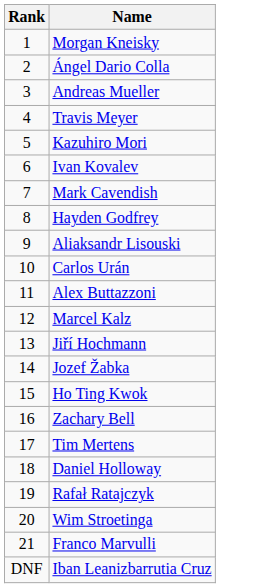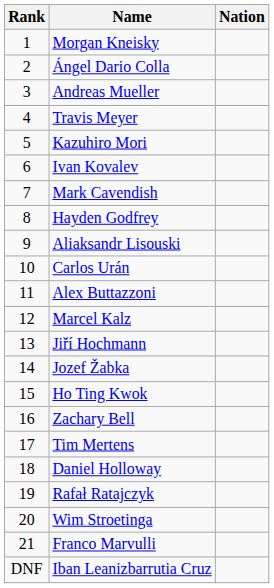+ column: Nation
